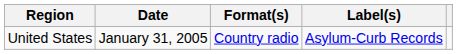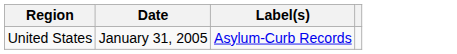- column: Format(s) | Country radio
